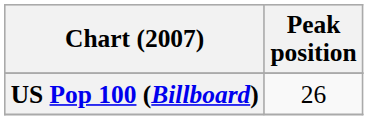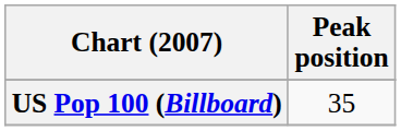US Pop 100 (Billboard) | Peak position: 26 -> 35
